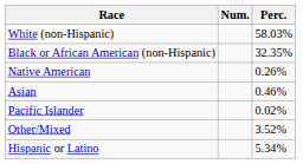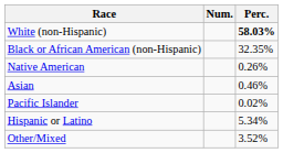White (non-Hispanic) | Perc.: normal -> bold
rows swapped: Other/Mixed <-> Hispanic or Latino
